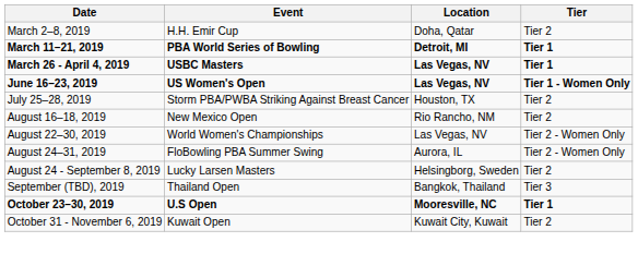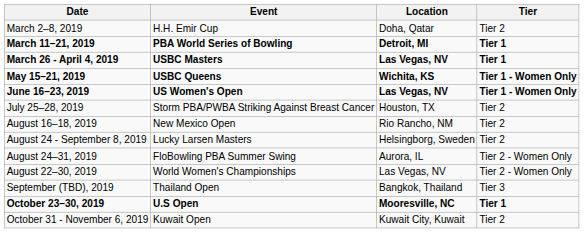+ row: May 15–21, 2019 | USBC Queens | Wichita, KS | Tier 1 - Women Only
rows swapped: August 22–30, 2019 <-> August 24 - September 8, 2019
